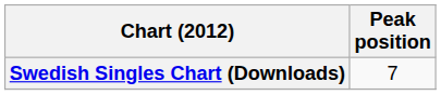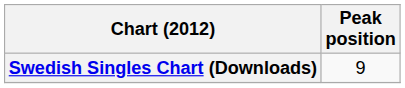Swedish Singles Chart (Downloads) | Peak position: 7 -> 9
